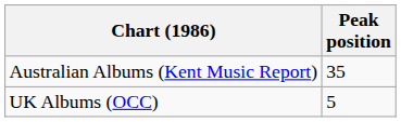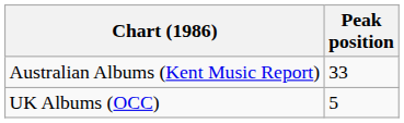Australian Albums (Kent Music Report) | Peak position: 35 -> 33
